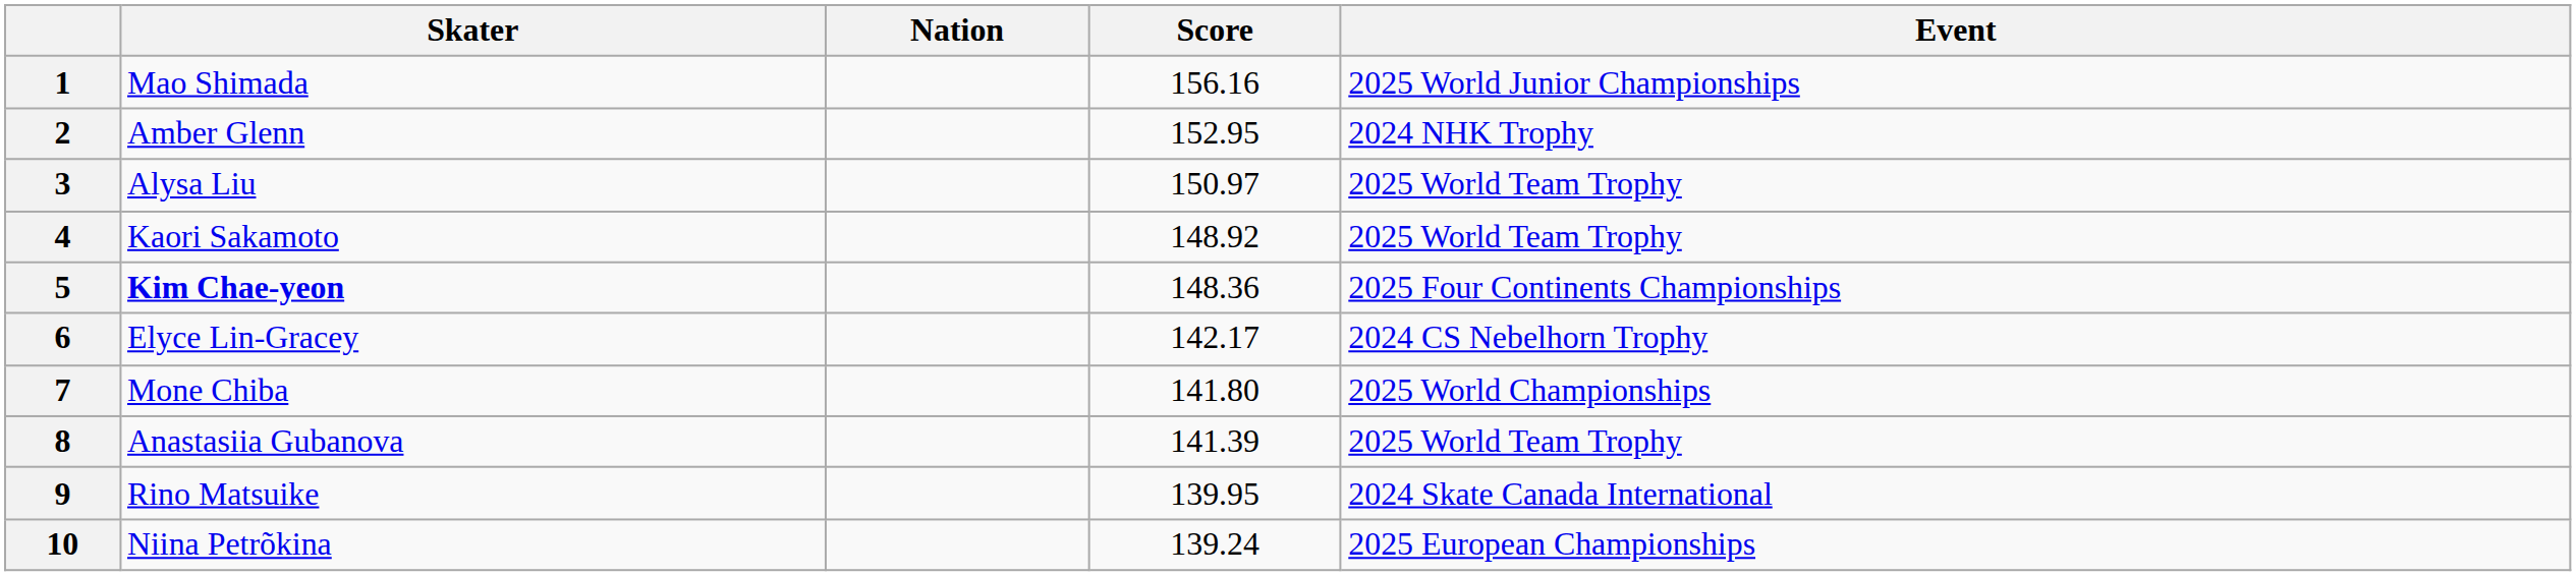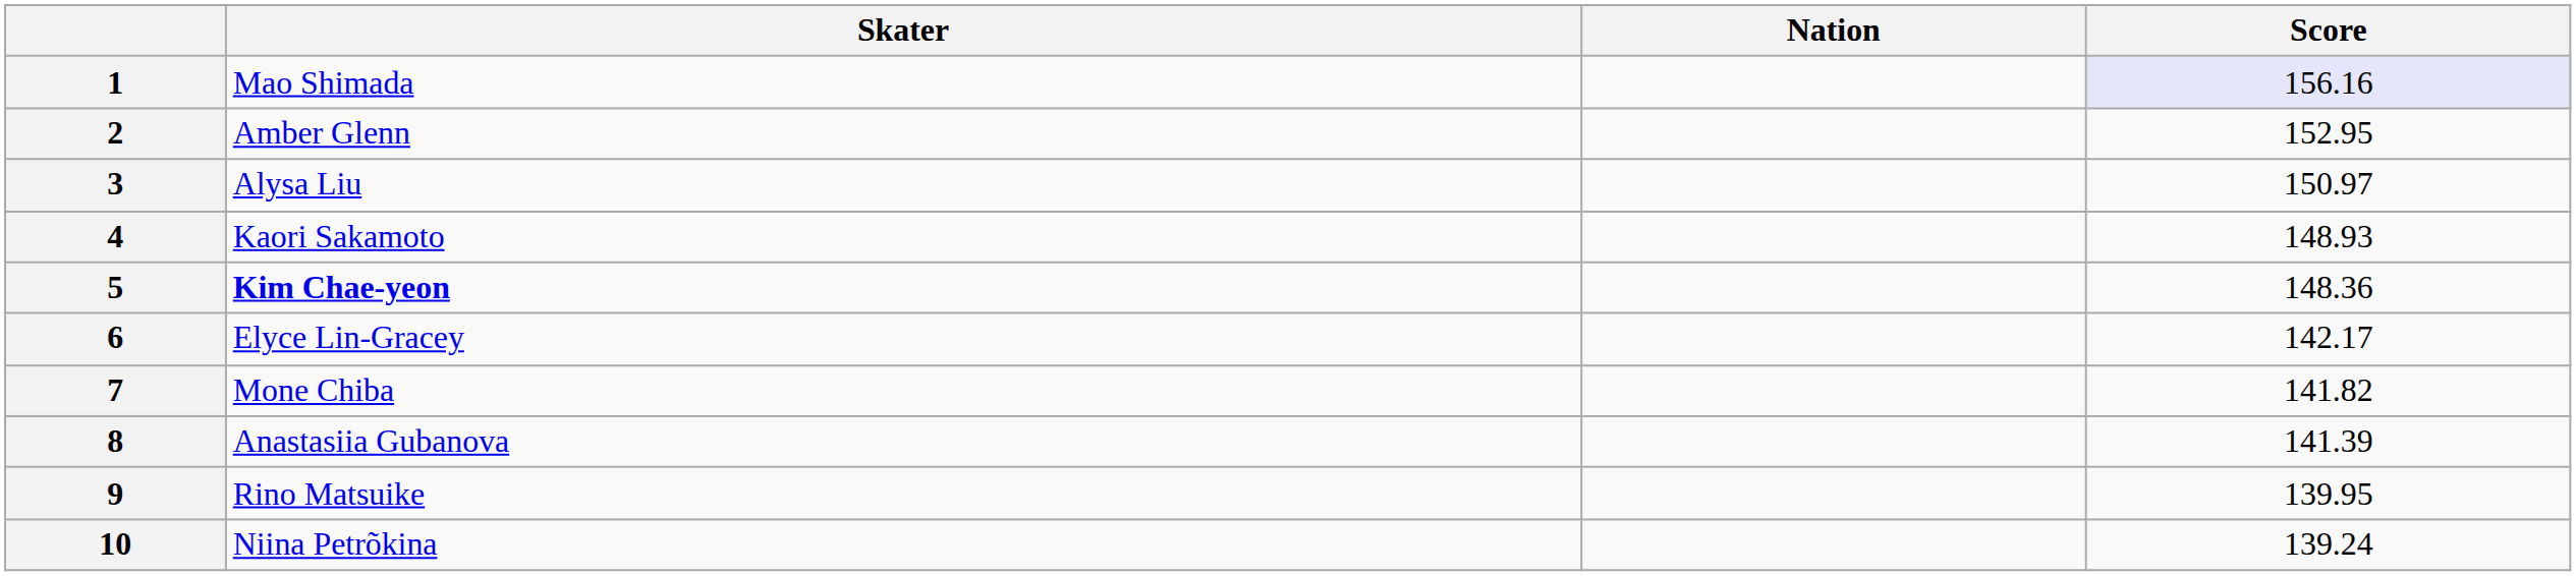- column: Event | 2025 World Junior Championships | 2024 NHK Trophy | 2025 World Team Trophy | 2025 World Team Trophy | 2025 Four Continents Championships | 2024 CS Nebelhorn Trophy | 2025 World Championships | 2025 World Team Trophy | 2024 Skate Canada International | 2025 European Championships
1 | Score: no background -> lavender background
4 | Score: 148.92 -> 148.93
7 | Score: 141.80 -> 141.82
